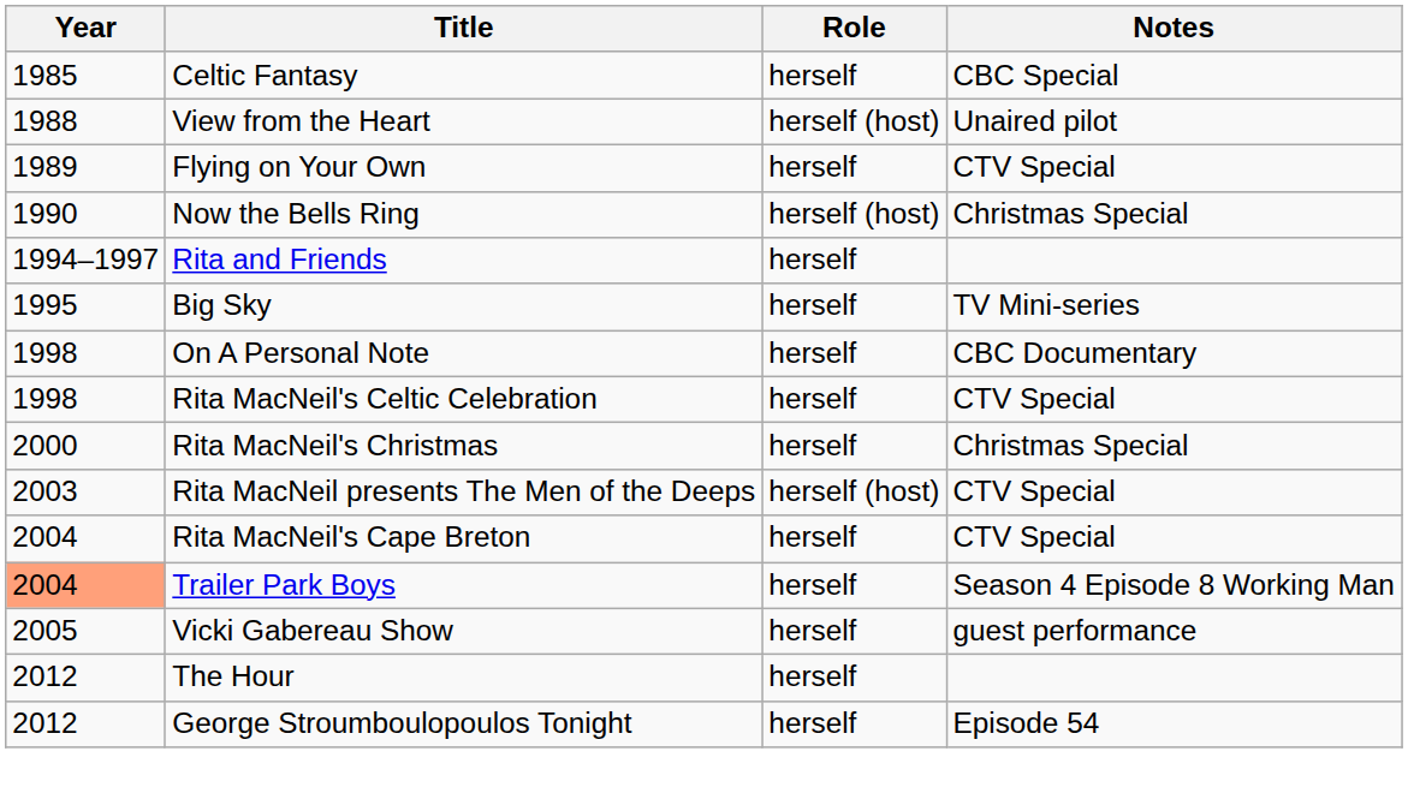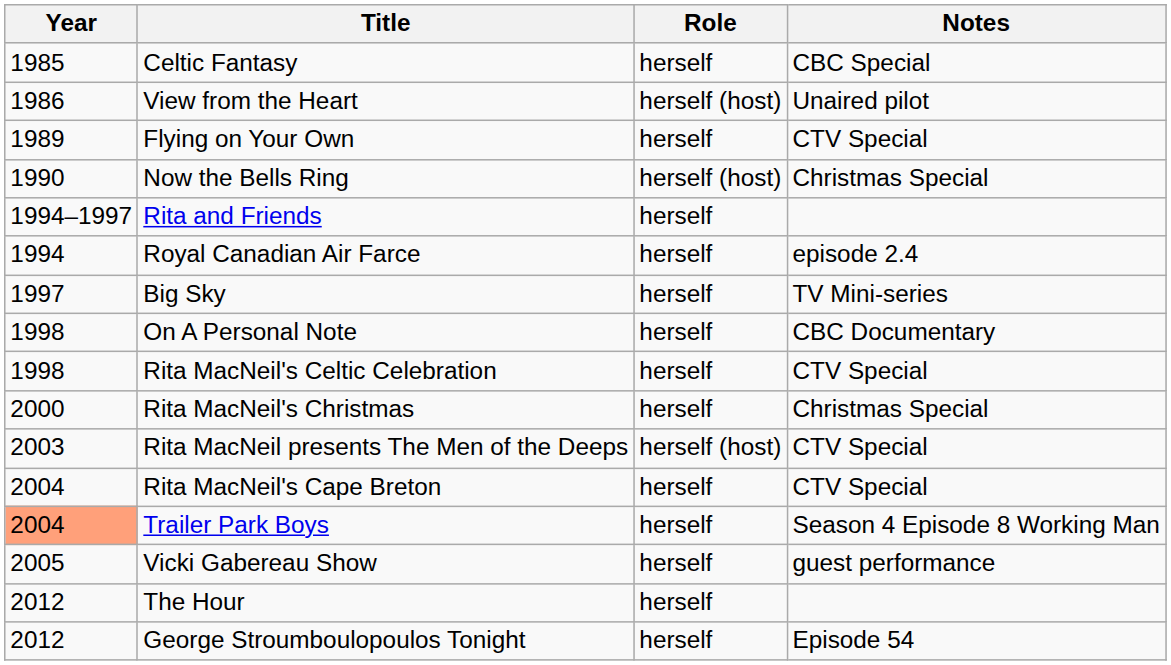View from the Heart | Year: 1988 -> 1986
+ row: 1994 | Royal Canadian Air Farce | herself | episode 2.4
Big Sky | Year: 1995 -> 1997
